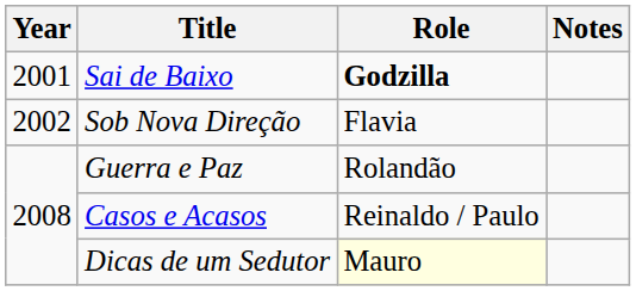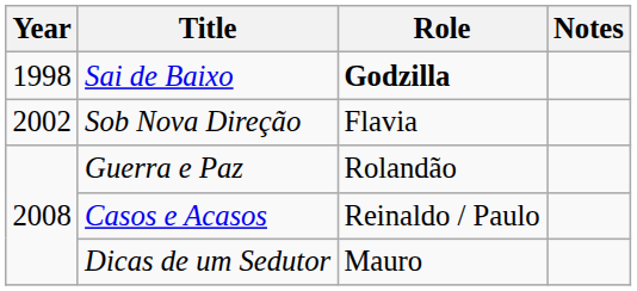Sai de Baixo | Year: 2001 -> 1998
Dicas de um Sedutor | Role: lightyellow background -> no background
